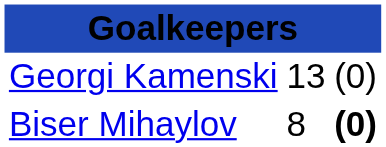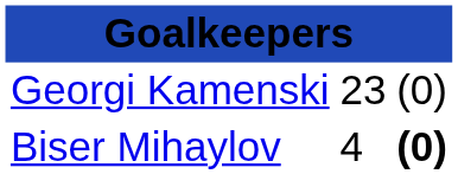Georgi Kamenski | column 2: 13 -> 23
Biser Mihaylov | column 2: 8 -> 4
